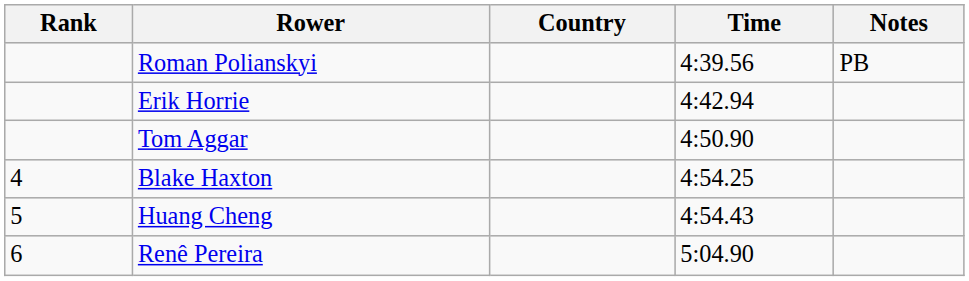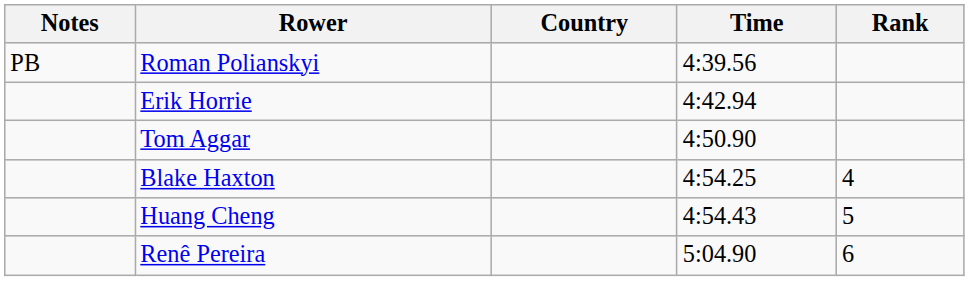columns swapped: Rank <-> Notes
